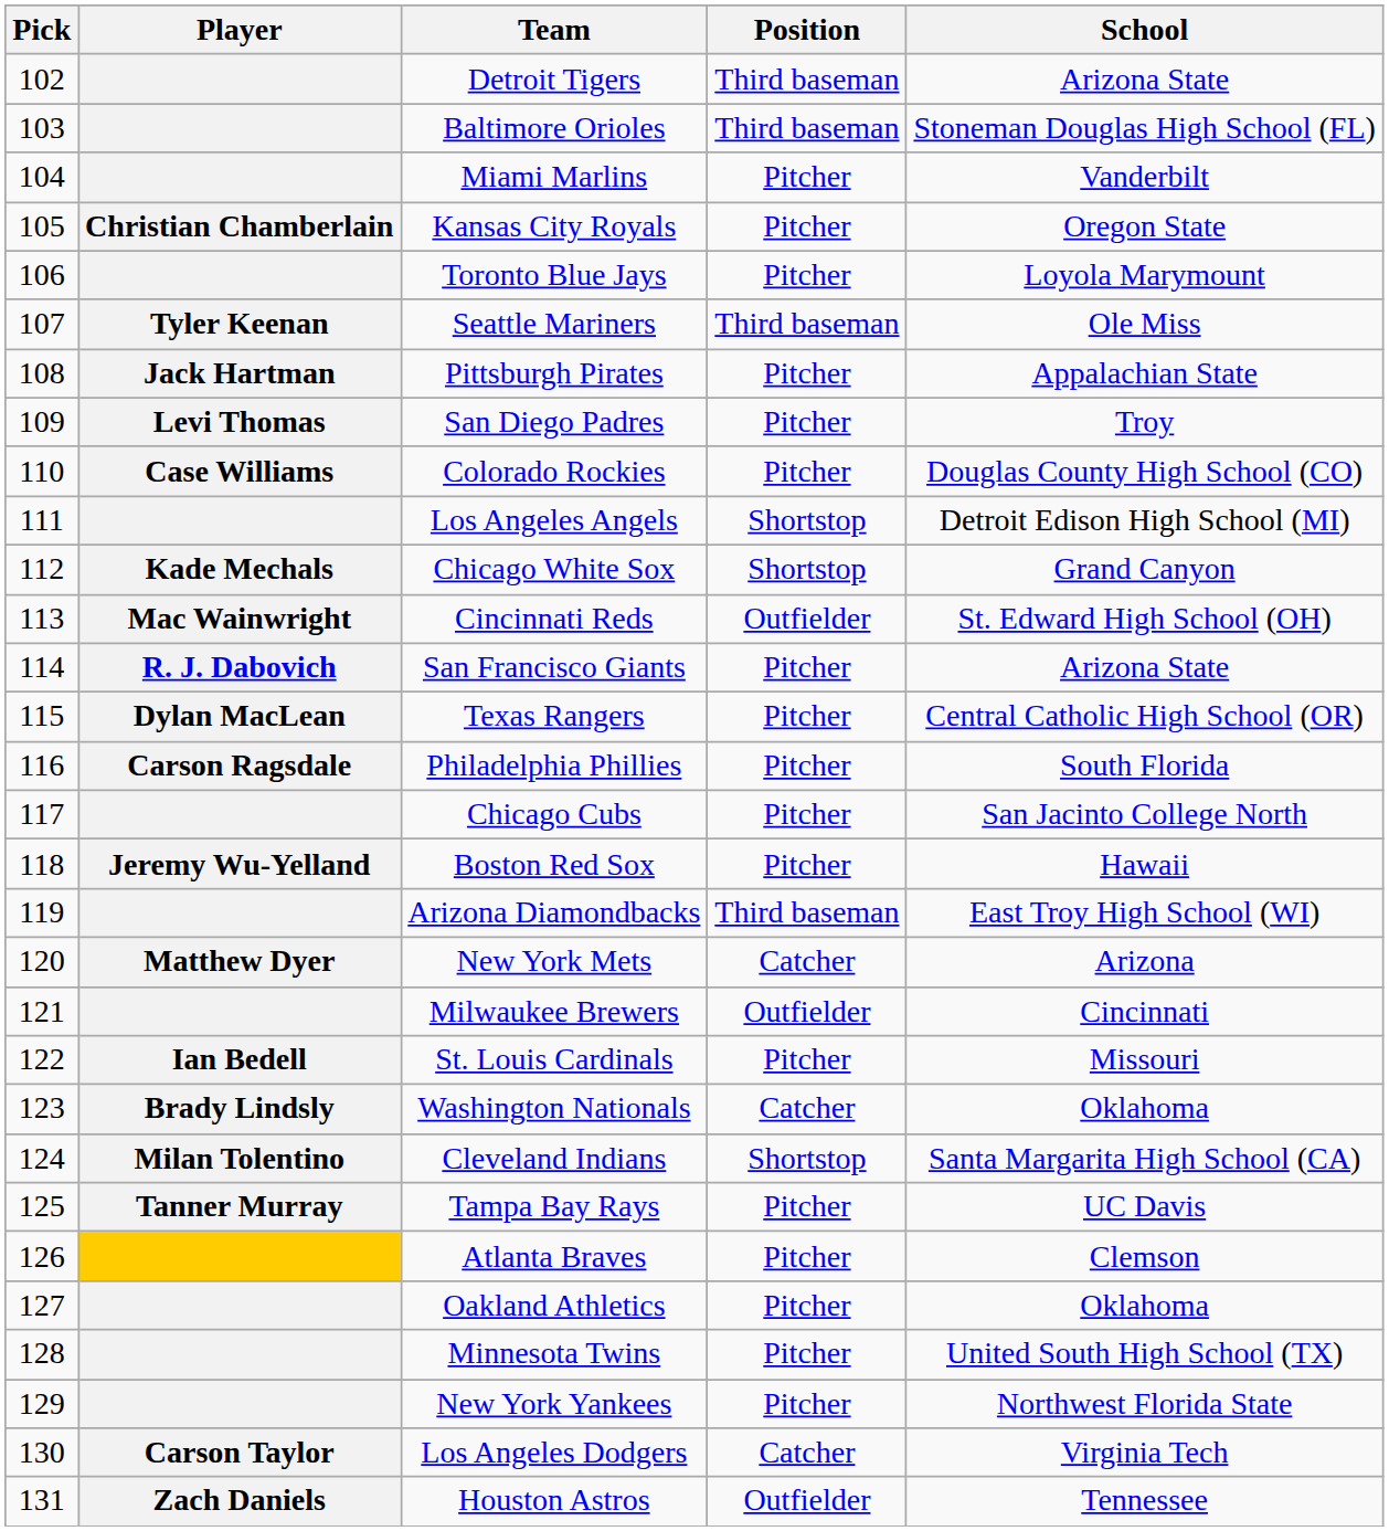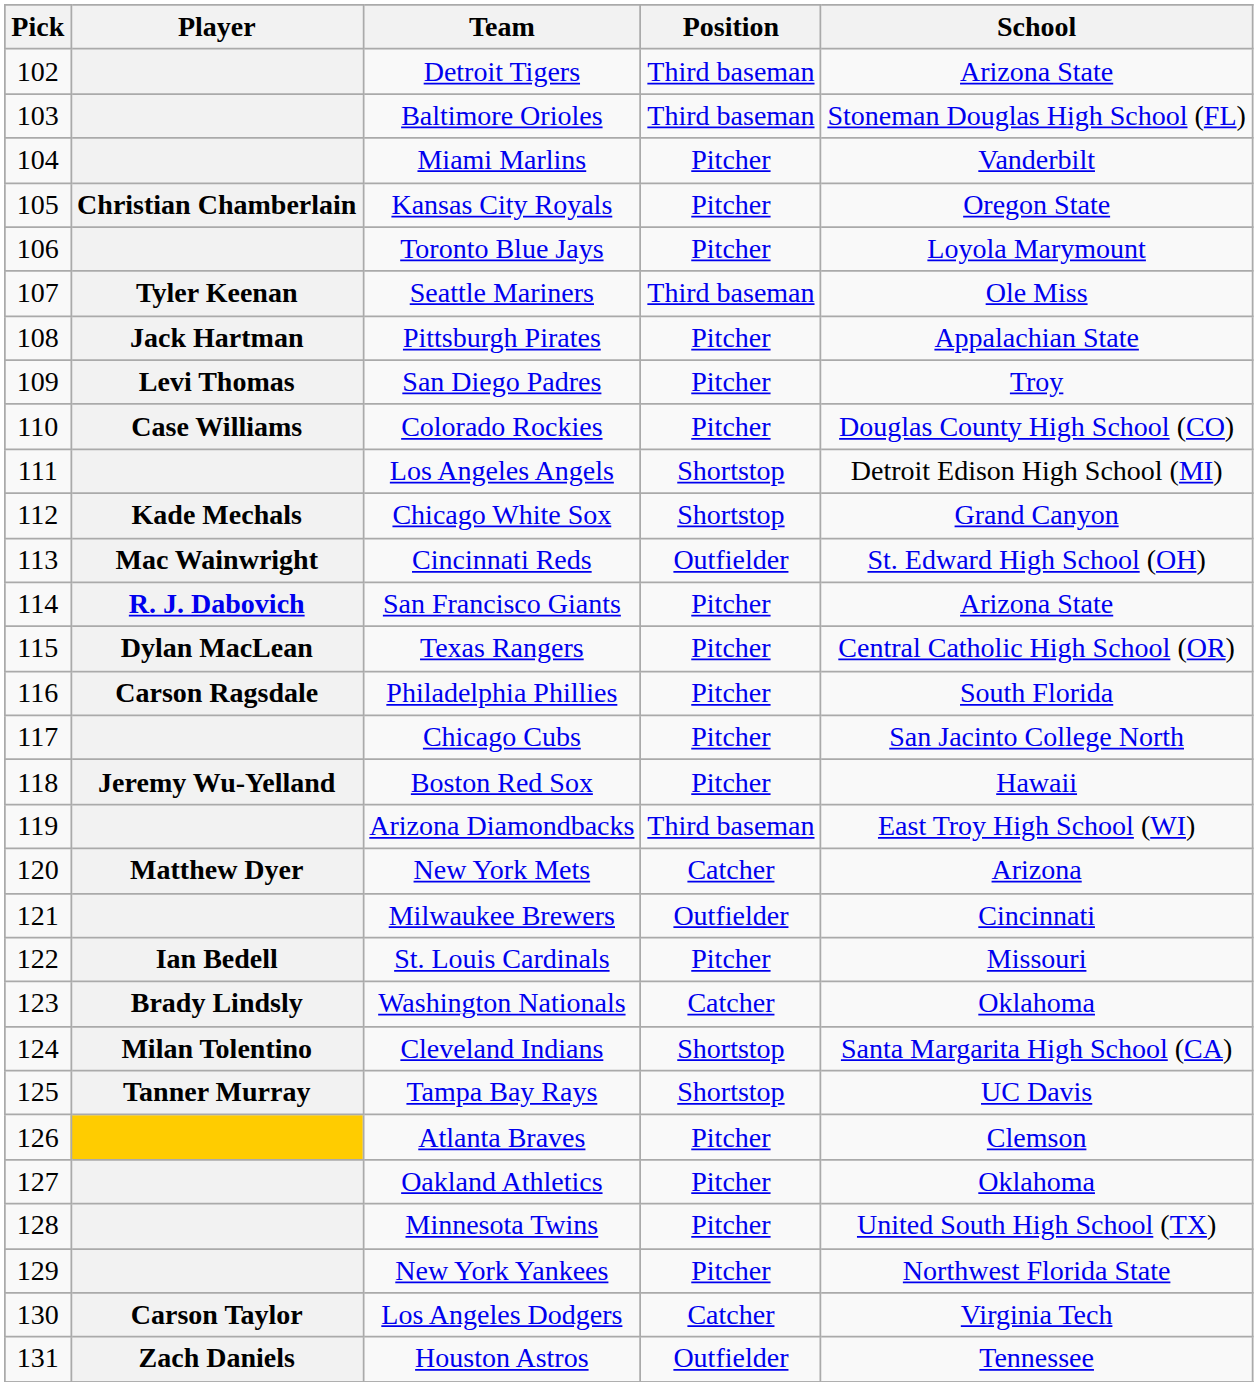Tampa Bay Rays | Position: Pitcher -> Shortstop
